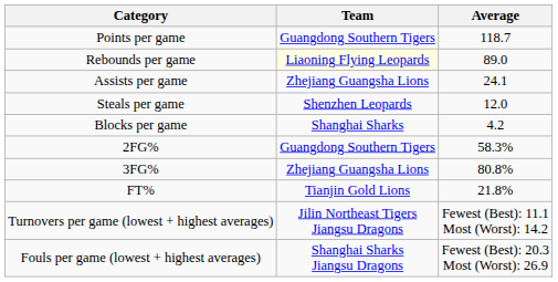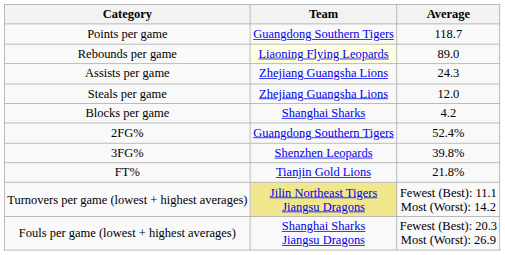Assists per game | Average: 24.1 -> 24.3
Steals per game | Team: Shenzhen Leopards -> Zhejiang Guangsha Lions
2FG% | Average: 58.3% -> 52.4%
3FG% | Team: Zhejiang Guangsha Lions -> Shenzhen Leopards
3FG% | Average: 80.8% -> 39.8%
Turnovers per game (lowest + highest averages) | Team: no background -> khaki background
